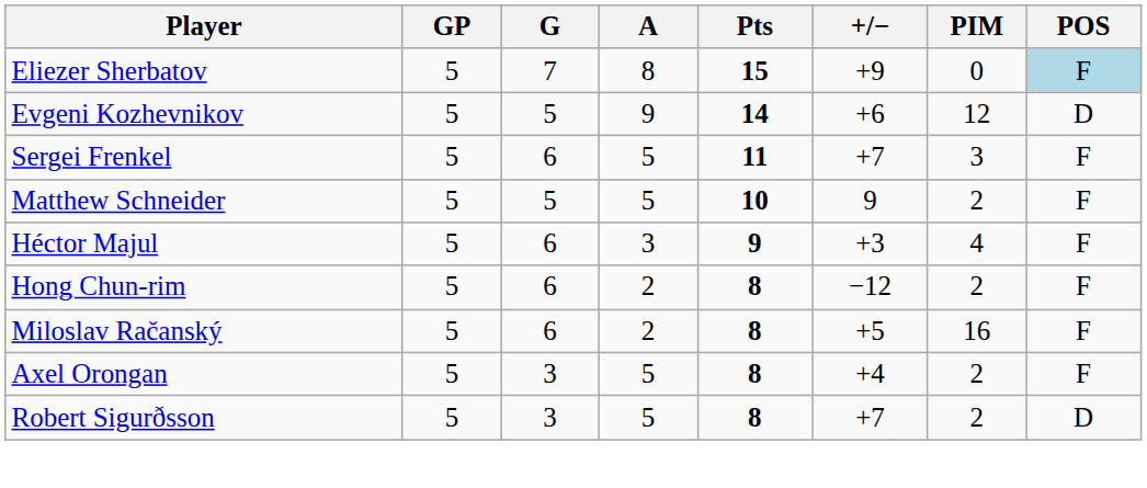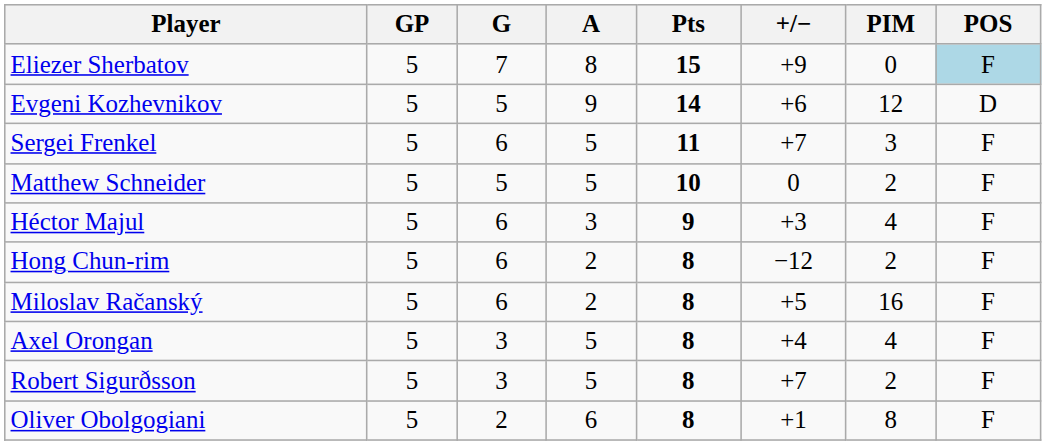Matthew Schneider | +/−: 9 -> 0
Axel Orongan | PIM: 2 -> 4
Robert Sigurðsson | POS: D -> F
+ row: Oliver Obolgogiani | 5 | 2 | 6 | 8 | +1 | 8 | F
